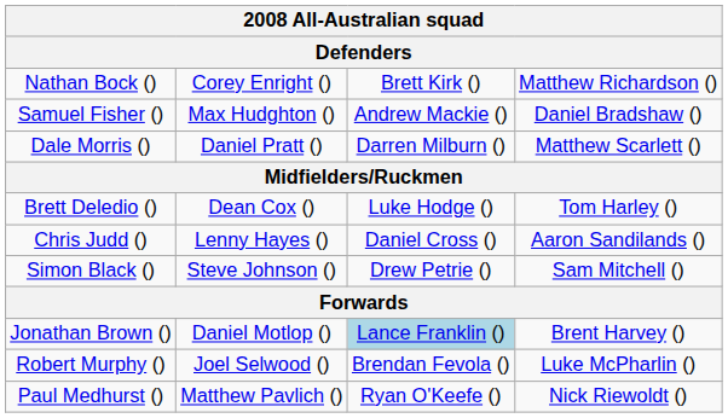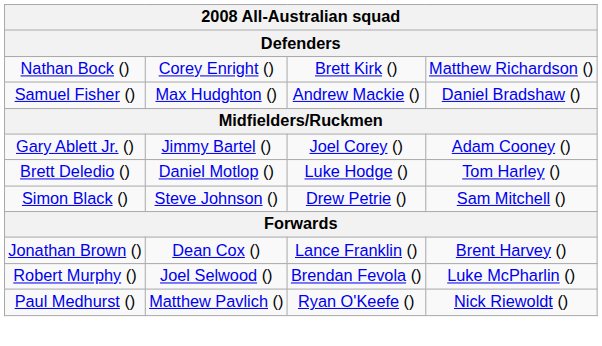- row: Dale Morris () | Daniel Pratt () | Darren Milburn () | Matthew Scarlett ()
+ row: Gary Ablett Jr. () | Jimmy Bartel () | Joel Corey () | Adam Cooney ()
Brett Deledio () | column 2: Dean Cox () -> Daniel Motlop ()
- row: Chris Judd () | Lenny Hayes () | Daniel Cross () | Aaron Sandilands ()
Jonathan Brown () | column 2: Daniel Motlop () -> Dean Cox ()
Jonathan Brown () | column 3: lightblue background -> no background
